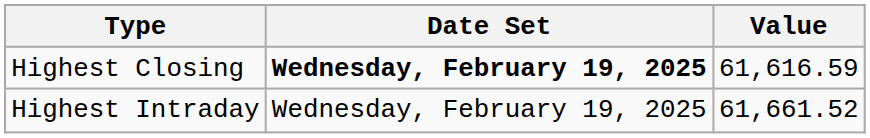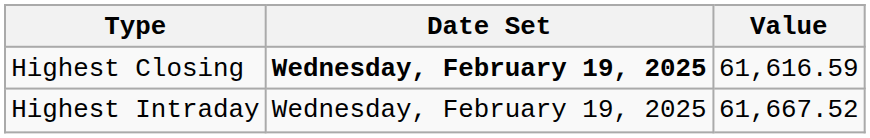Highest Intraday | Value: 61,661.52 -> 61,667.52
